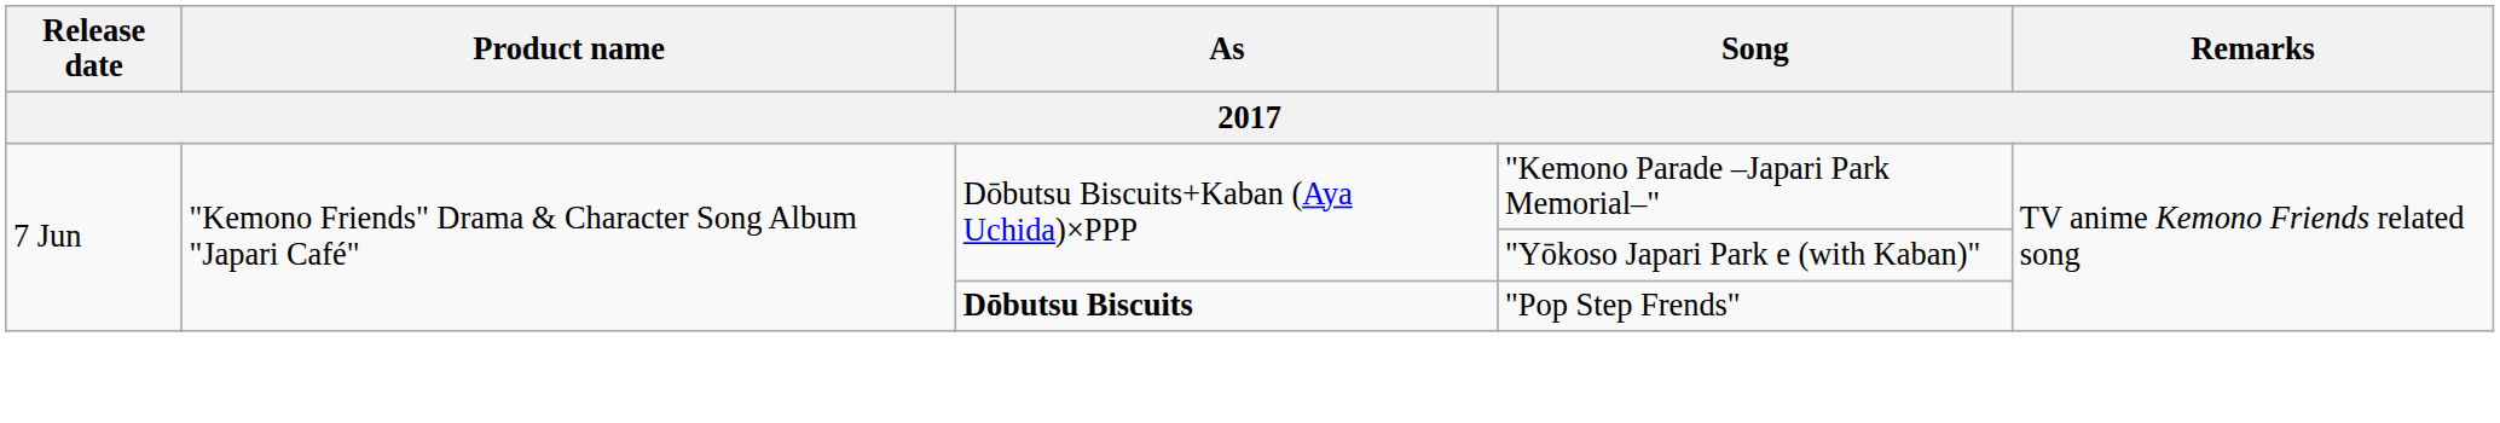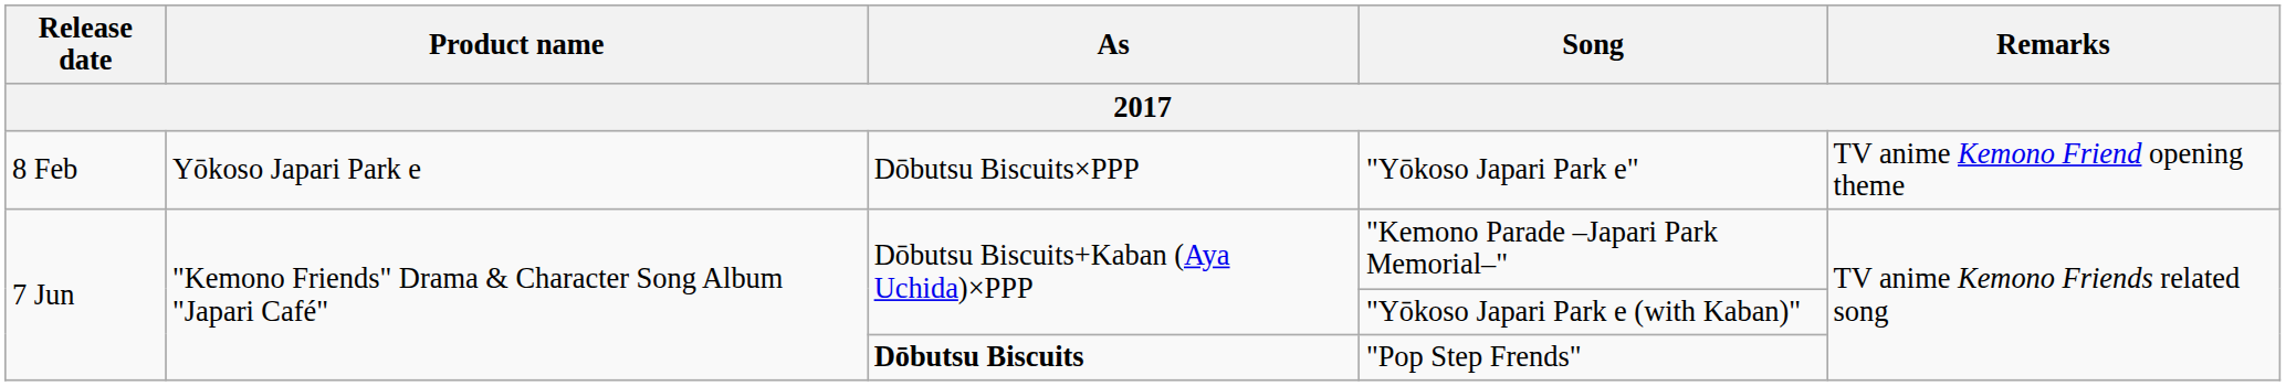+ row: 8 Feb | Yōkoso Japari Park e | Dōbutsu Biscuits×PPP | "Yōkoso Japari Park e" | TV anime Kemono Friend opening theme
